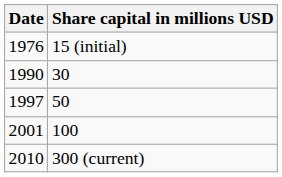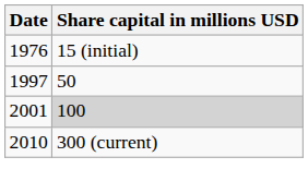- row: 1990 | 30
2001 | Share capital in millions USD: no background -> lightgrey background
